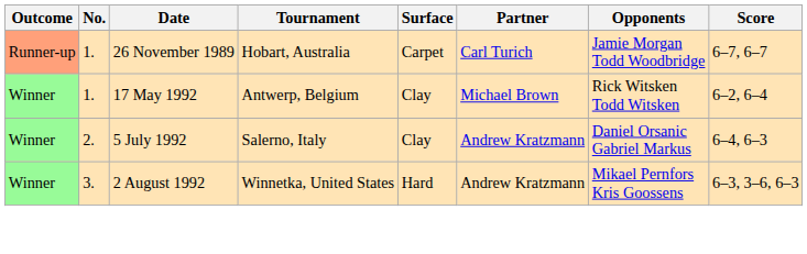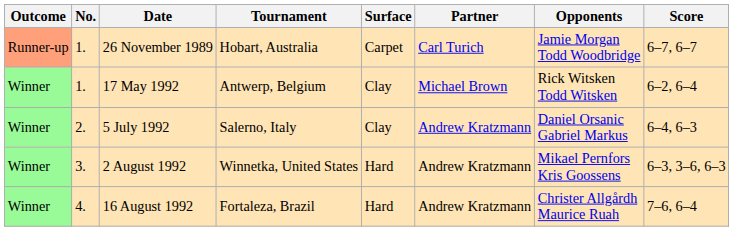+ row: Winner | 4. | 16 August 1992 | Fortaleza, Brazil | Hard | Andrew Kratzmann | Christer Allgårdh Maurice Ruah | 7–6, 6–4
